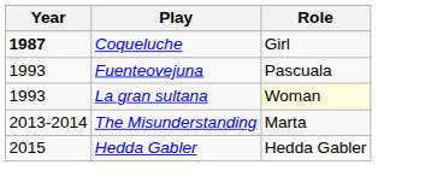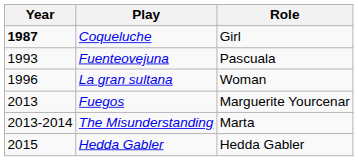La gran sultana | Year: 1993 -> 1996
La gran sultana | Role: lightyellow background -> no background
+ row: 2013 | Fuegos | Marguerite Yourcenar
